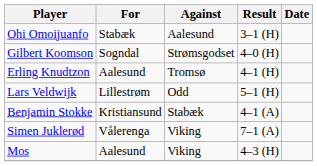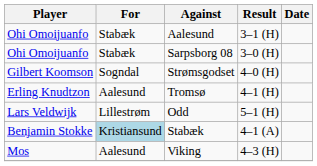+ row: Ohi Omoijuanfo | Stabæk | Sarpsborg 08 | 3–0 (H)
4–1 (A) | For: no background -> lightblue background
- row: Simen Juklerød | Vålerenga | Viking | 7–1 (A)
